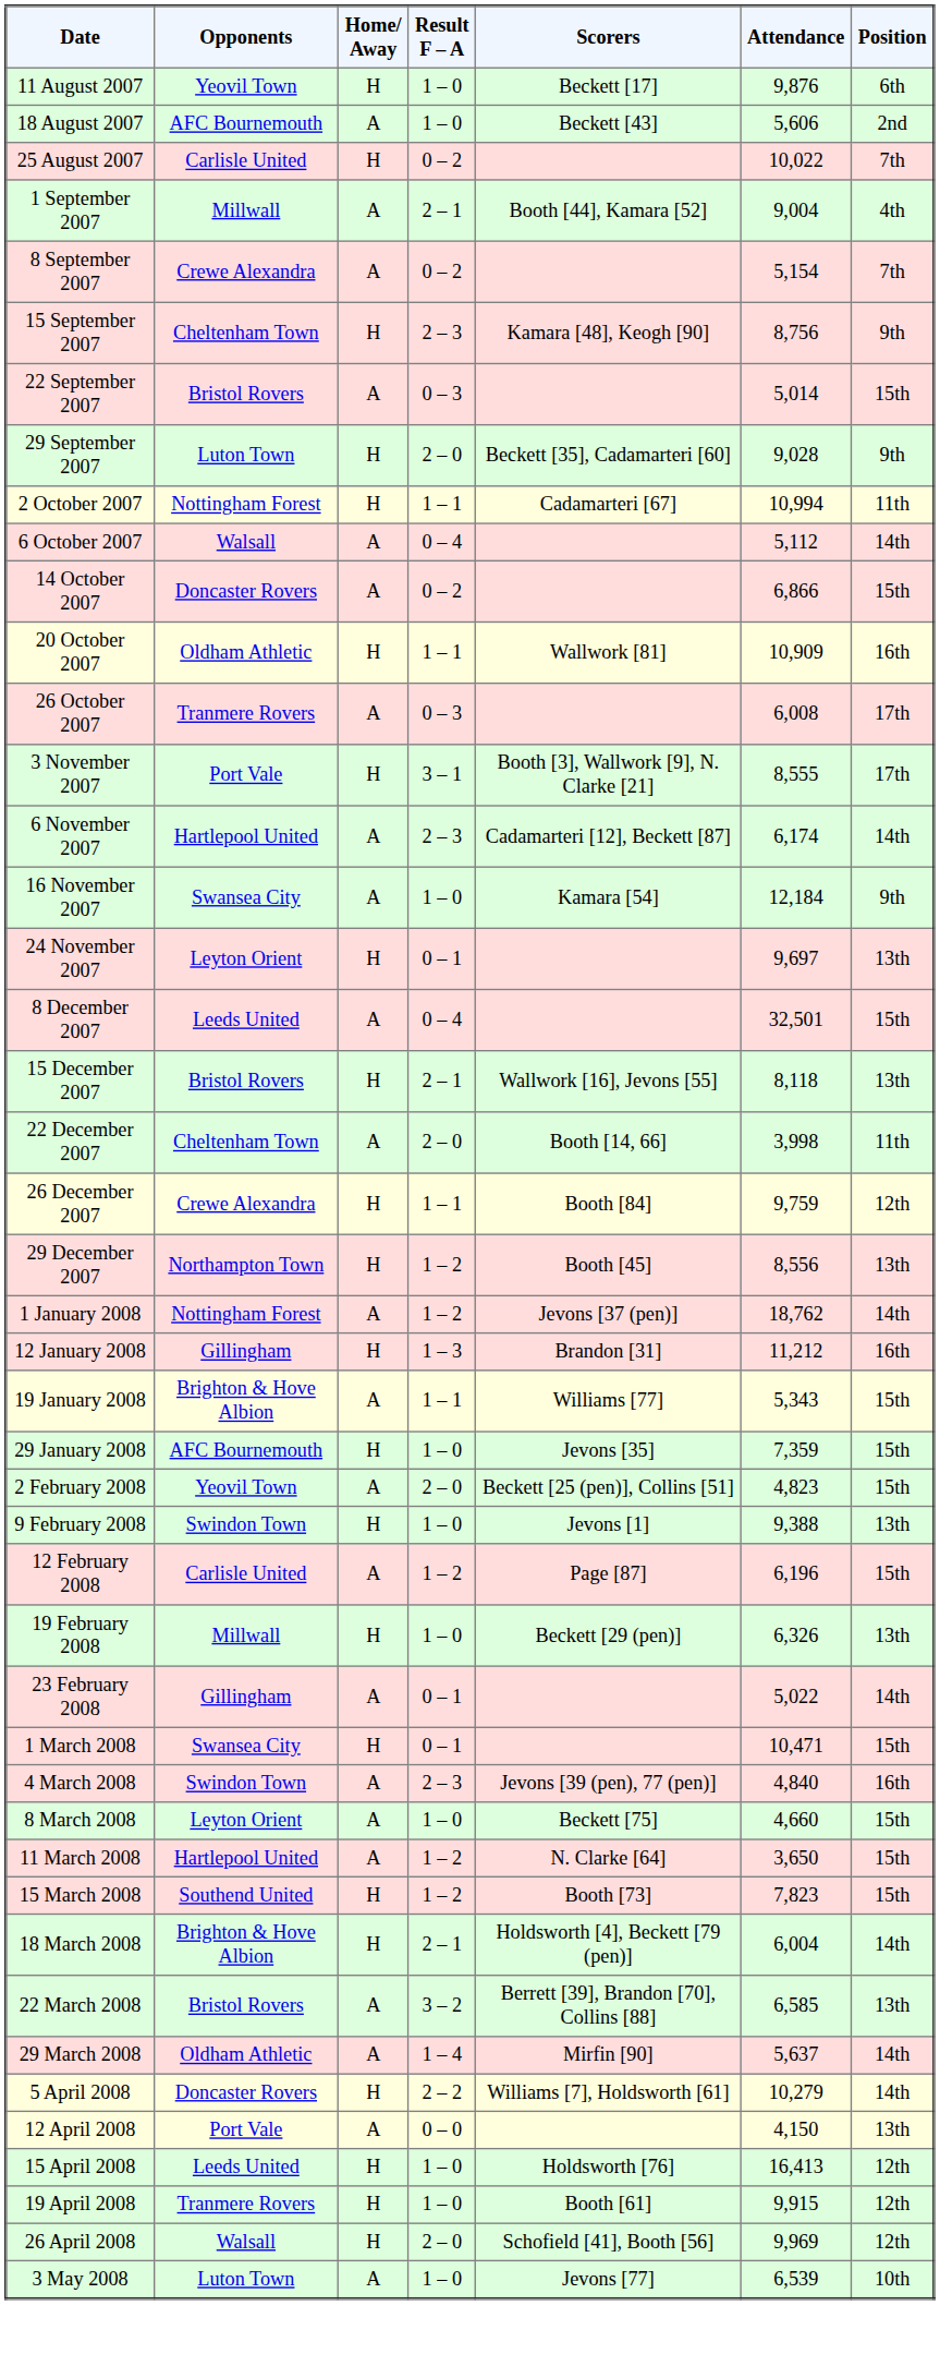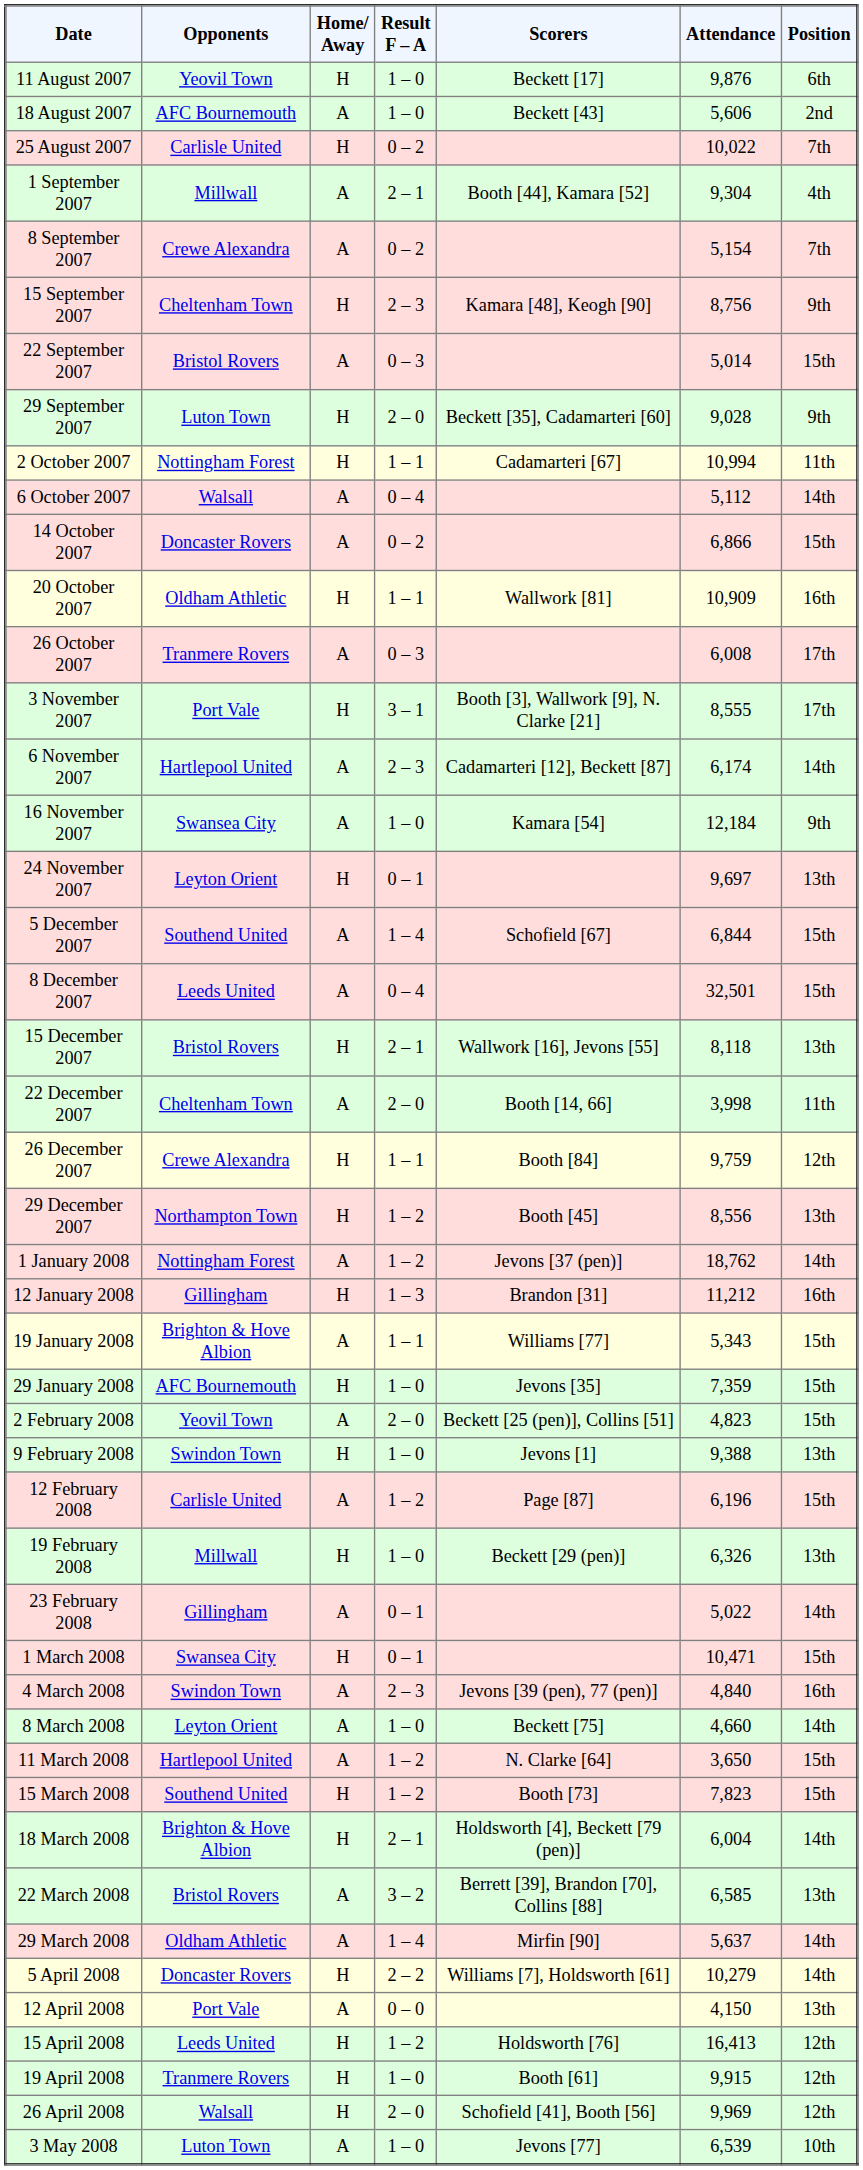1 September 2007 | Attendance: 9,004 -> 9,304
+ row: 5 December 2007 | Southend United | A | 1 – 4 | Schofield [67] | 6,844 | 15th
8 March 2008 | Position: 15th -> 14th
15 April 2008 | Result F – A: 1 – 0 -> 1 – 2
